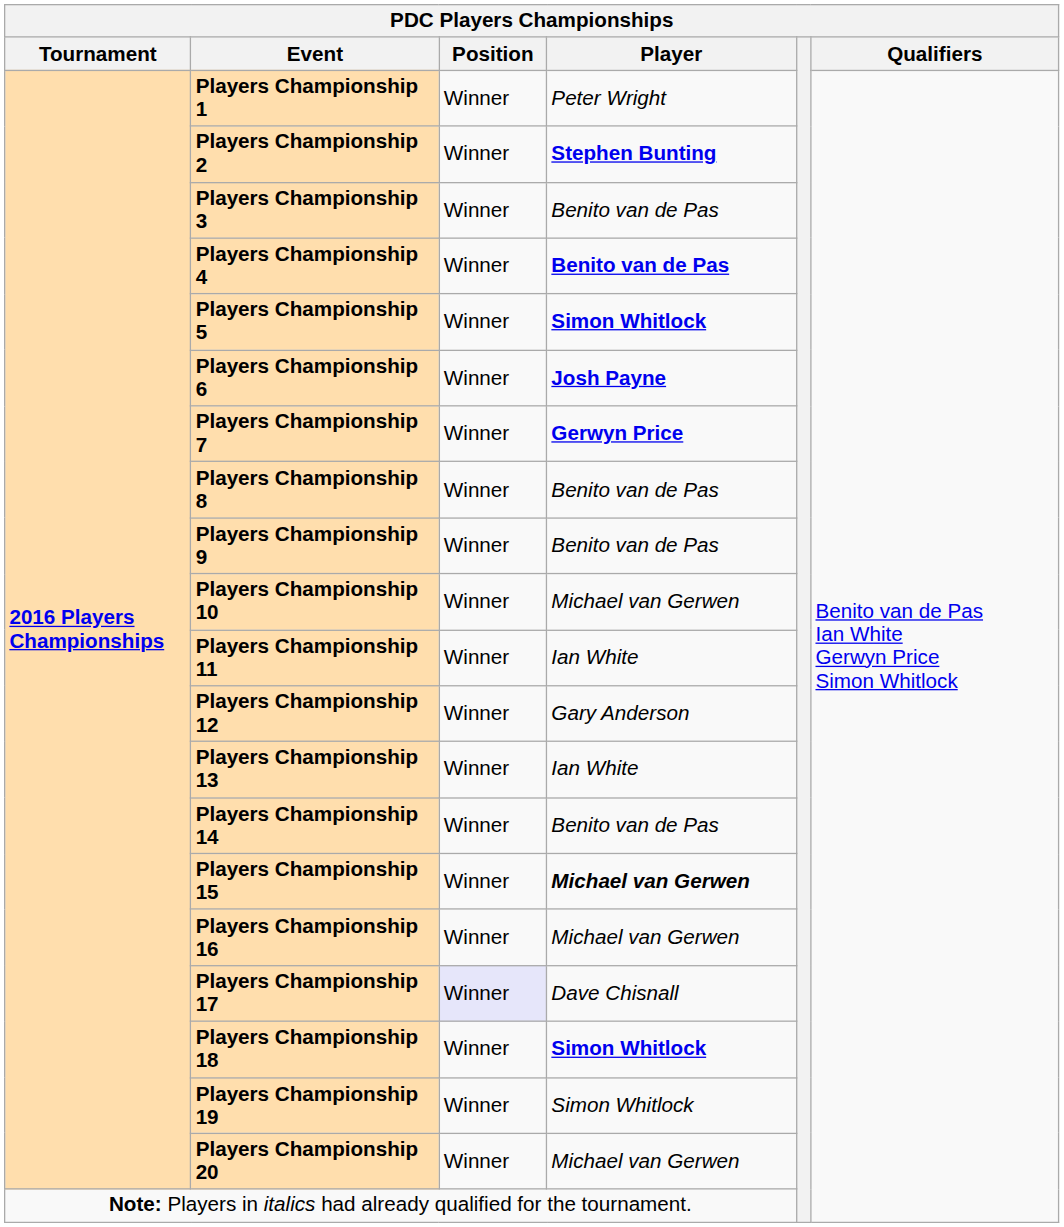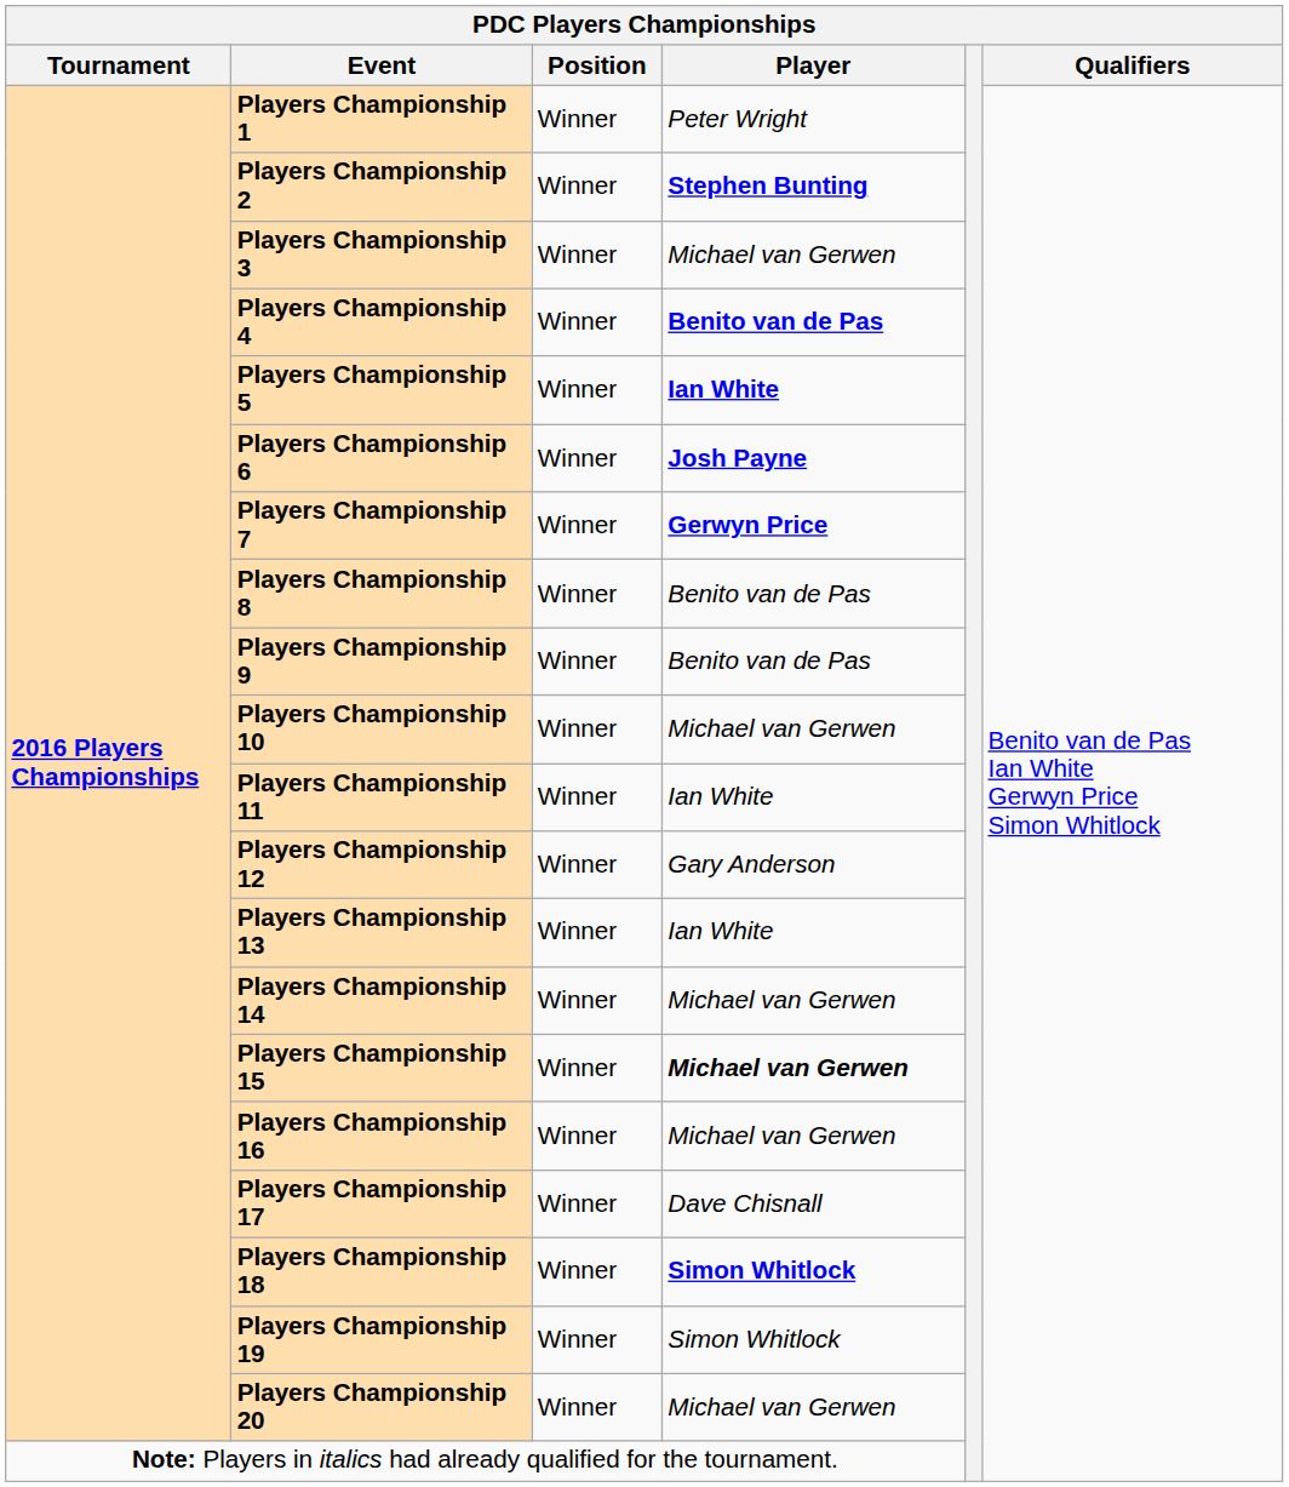Players Championship 3 | Player: Benito van de Pas -> Michael van Gerwen
Players Championship 5 | Player: Simon Whitlock -> Ian White
Players Championship 14 | Player: Benito van de Pas -> Michael van Gerwen
Players Championship 17 | Position: lavender background -> no background
